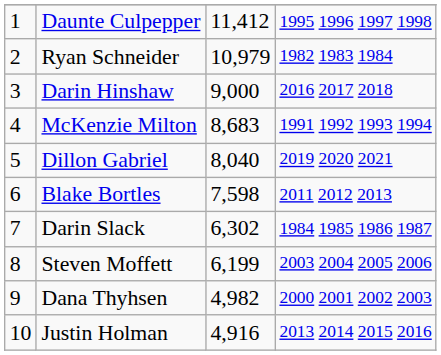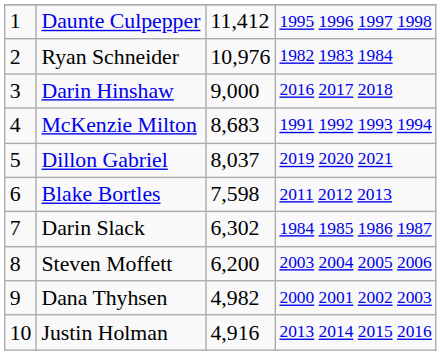Ryan Schneider | column 3: 10,979 -> 10,976
Dillon Gabriel | column 3: 8,040 -> 8,037
Steven Moffett | column 3: 6,199 -> 6,200
